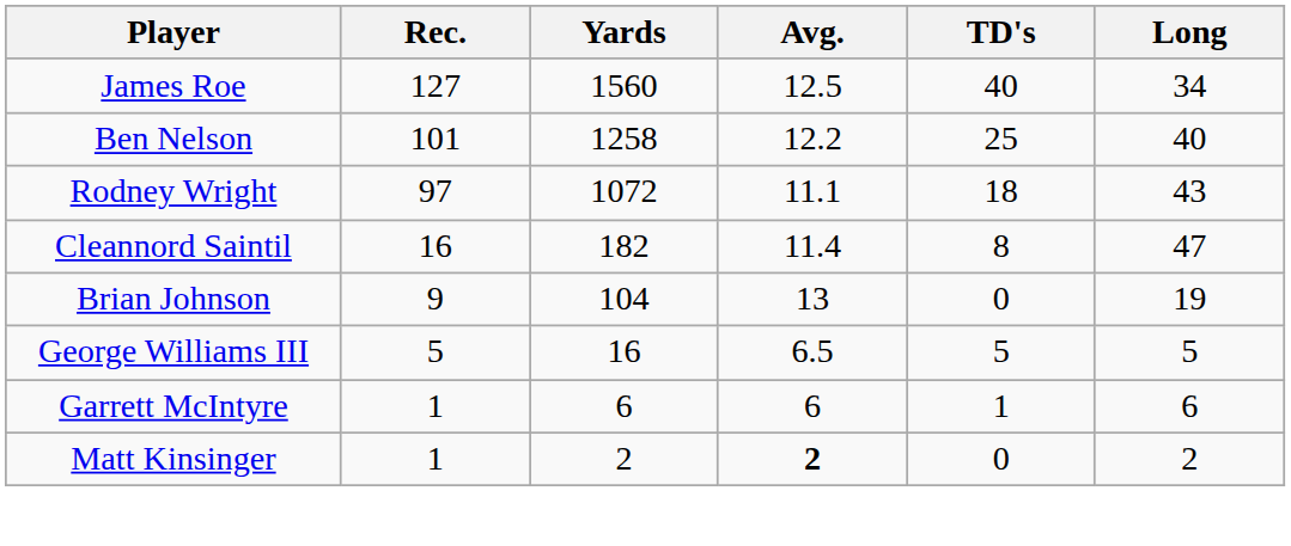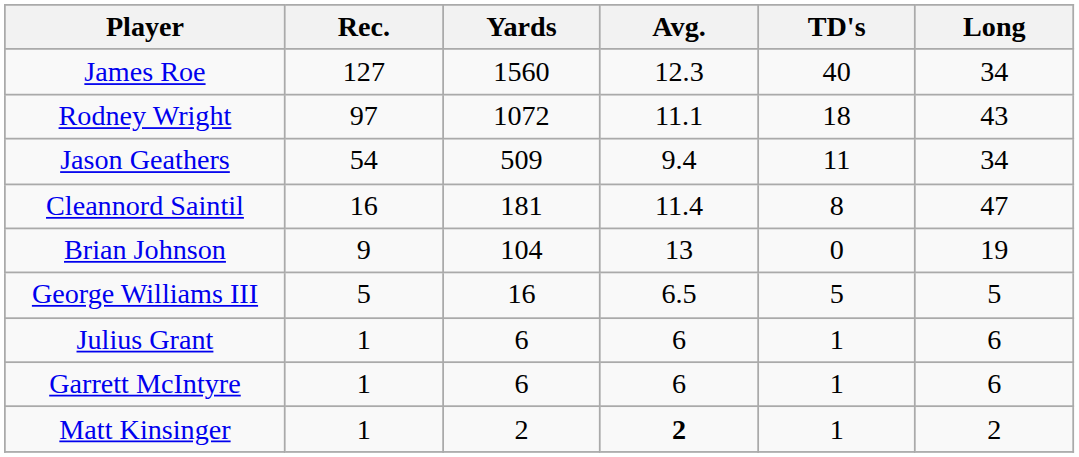James Roe | Avg.: 12.5 -> 12.3
- row: Ben Nelson | 101 | 1258 | 12.2 | 25 | 40
+ row: Jason Geathers | 54 | 509 | 9.4 | 11 | 34
Cleannord Saintil | Yards: 182 -> 181
+ row: Julius Grant | 1 | 6 | 6 | 1 | 6
Matt Kinsinger | TD's: 0 -> 1
